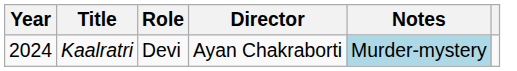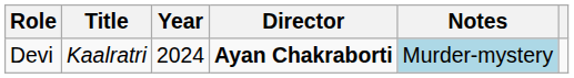columns swapped: Year <-> Role
Kaalratri | Director: normal -> bold
